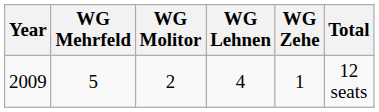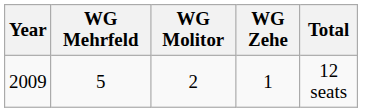- column: WG Lehnen | 4
